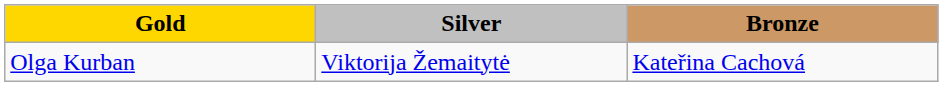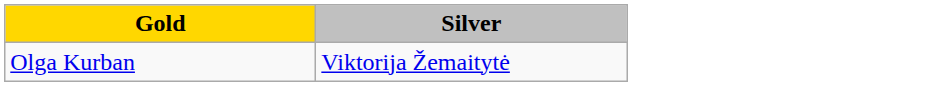- column: Bronze | Kateřina Cachová
